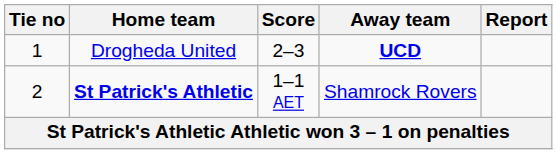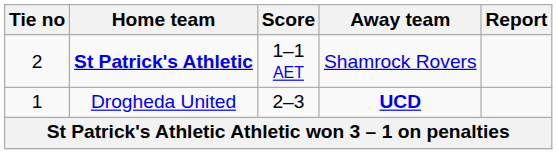rows swapped: Drogheda United <-> St Patrick's Athletic
